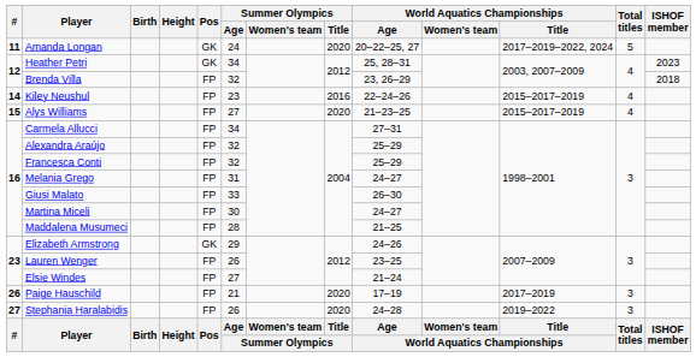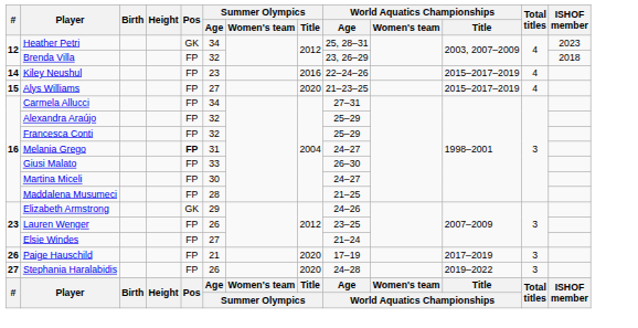- row: 11 | Amanda Longan | GK | 24 | 2020 | 20–22–25, 27 | 2017–2019–2022, 2024 | 5
Melania Grego | Pos: normal -> bold
